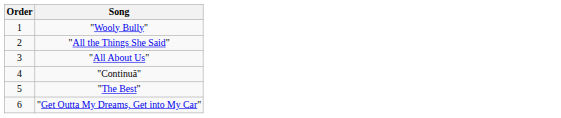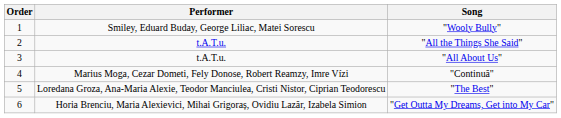+ column: Performer | Smiley, Eduard Buday, George Liliac, Matei Sorescu | t.A.T.u. | t.A.T.u. | Marius Moga, Cezar Dometi, Fely Donose, Robert Reamzy, Imre Vízi | Loredana Groza, Ana-Maria Alexie, Teodor Manciulea, Cristi Nistor, Ciprian Teodorescu | Horia Brenciu, Maria Alexievici, Mihai Grigoraș, Ovidiu Lazăr, Izabela Simion
